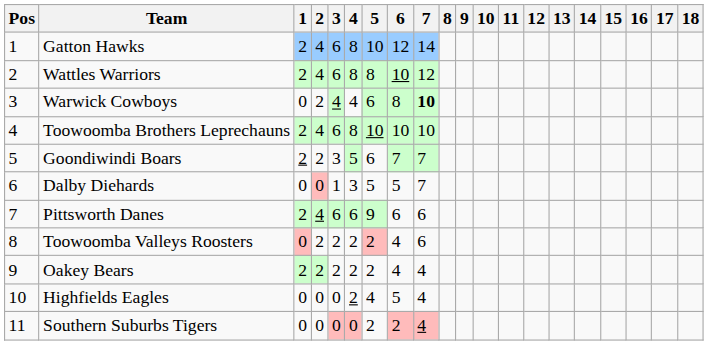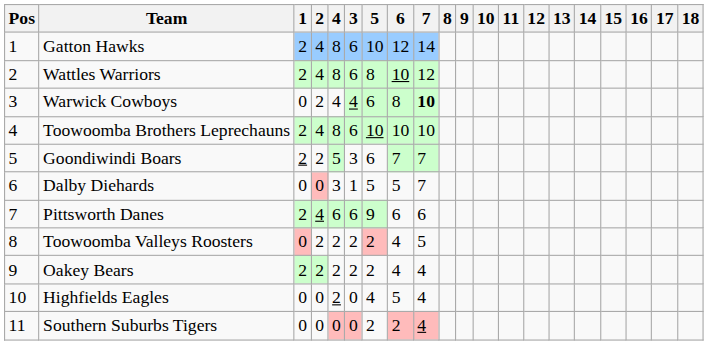columns swapped: 3 <-> 4
Toowoomba Valleys Roosters | 7: 6 -> 5
